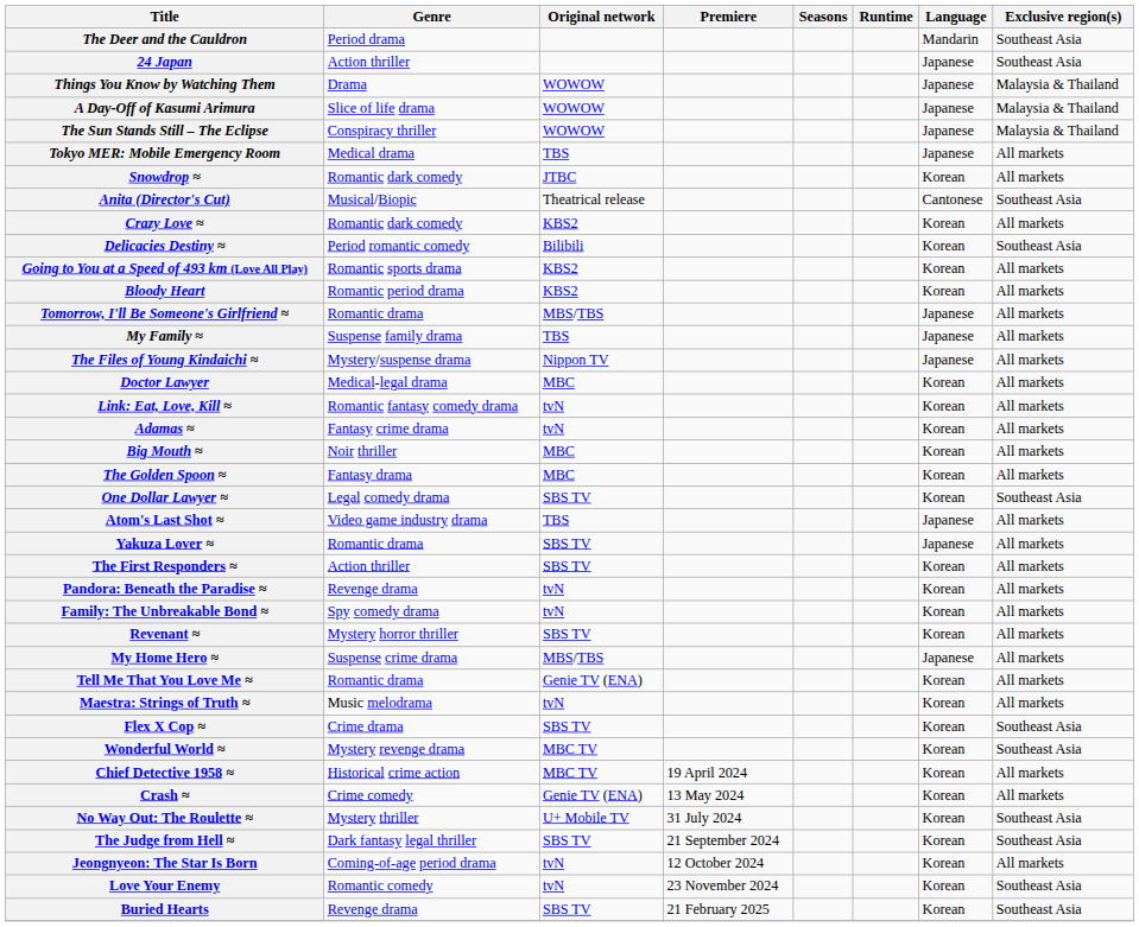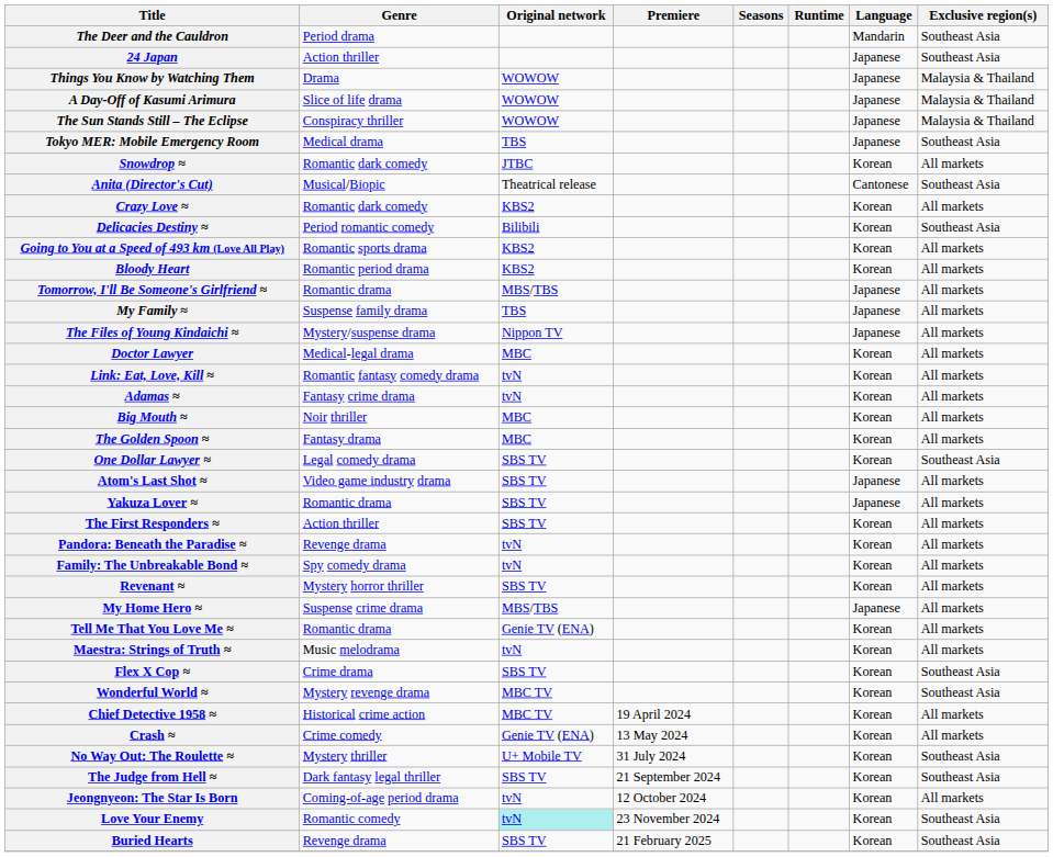Tokyo MER: Mobile Emergency Room | Exclusive region(s): All markets -> Southeast Asia
Atom's Last Shot ≈ | Original network: TBS -> SBS TV
Love Your Enemy | Original network: no background -> paleturquoise background
